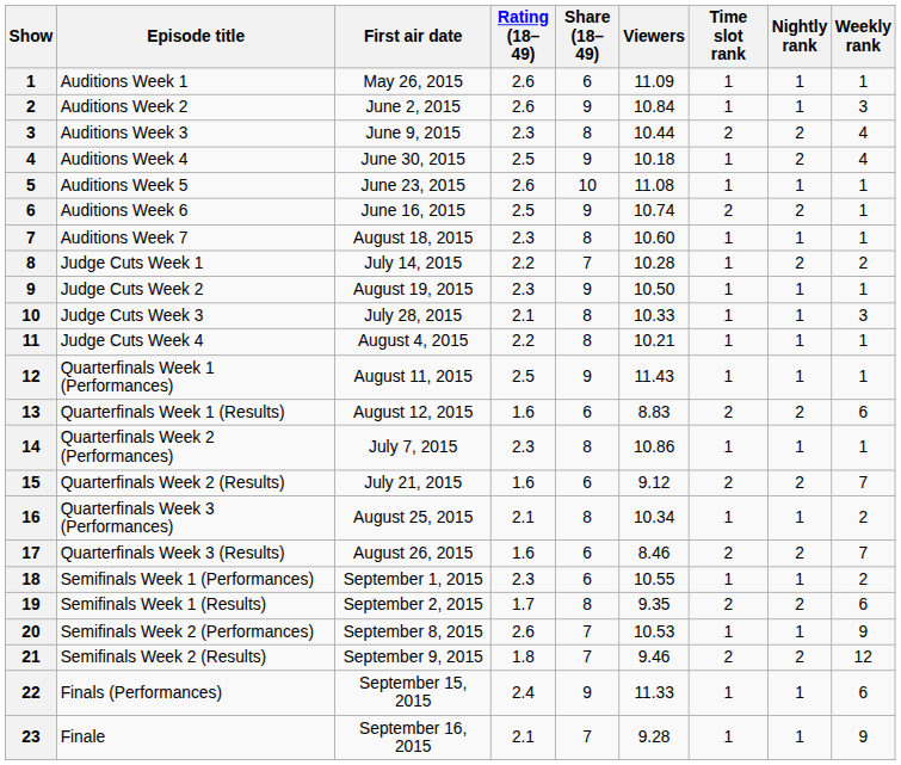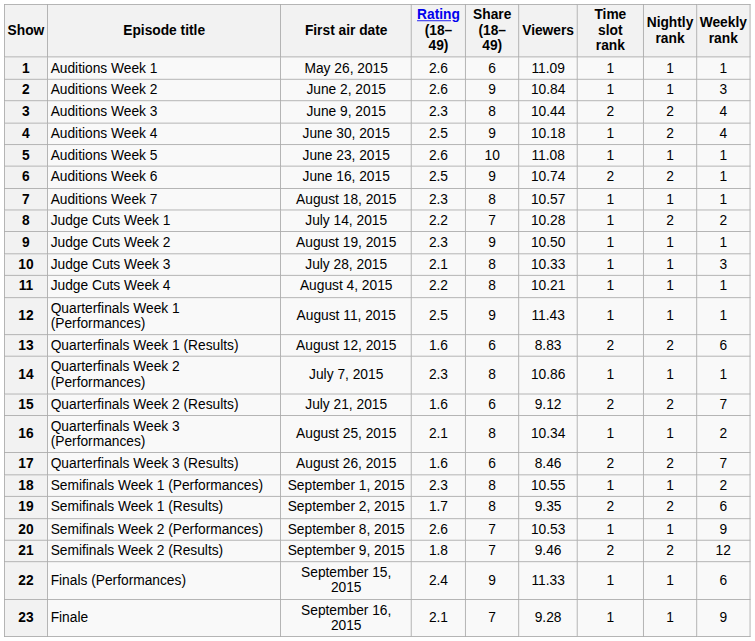Auditions Week 7 | Viewers: 10.60 -> 10.57
Semifinals Week 1 (Performances) | Share (18–49): 6 -> 8
